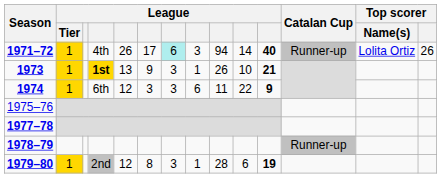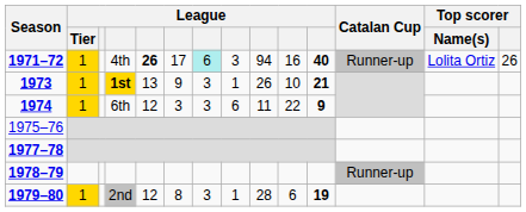1971–72 | column 5: normal -> bold
1971–72 | column 10: 14 -> 16
